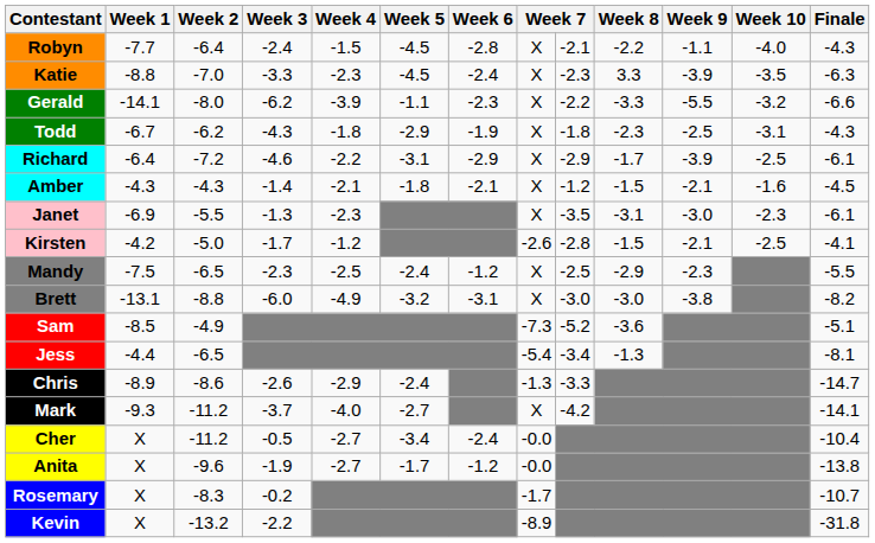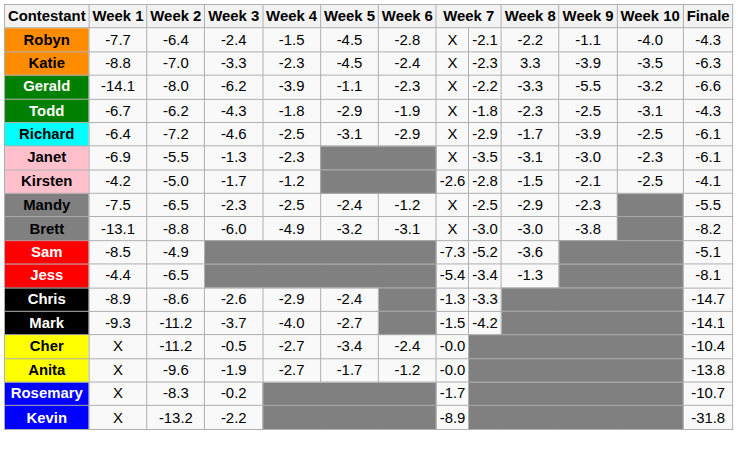Richard | Week 4: -2.2 -> -2.5
- row: Amber | -4.3 | -4.3 | -1.4 | -2.1 | -1.8 | -2.1 | X | -1.2 | -1.5 | -2.1 | -1.6 | -4.5
Mark | column 8: X -> -1.5
